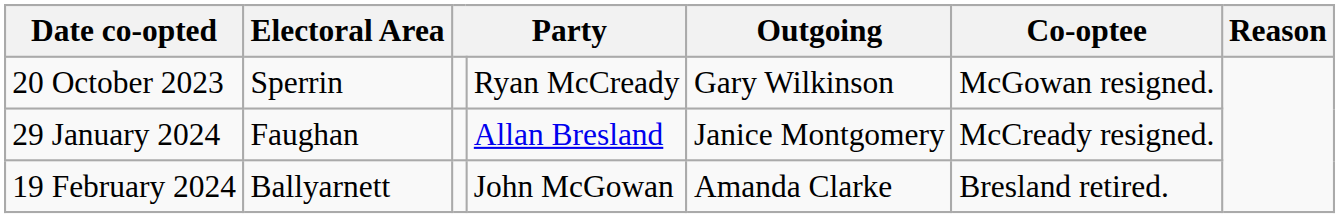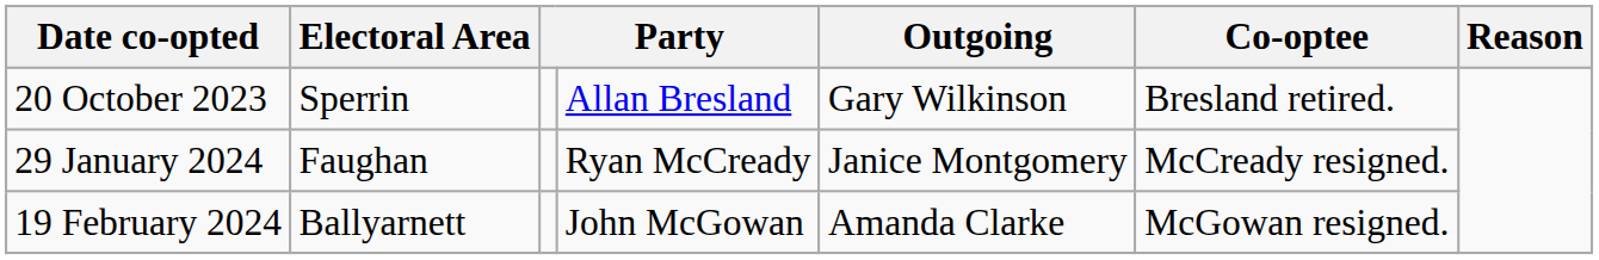20 October 2023 | column 4: Ryan McCready -> Allan Bresland
20 October 2023 | Co-optee: McGowan resigned. -> Bresland retired.
29 January 2024 | column 4: Allan Bresland -> Ryan McCready
19 February 2024 | Co-optee: Bresland retired. -> McGowan resigned.
